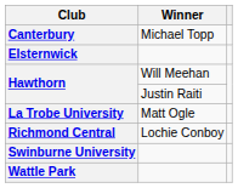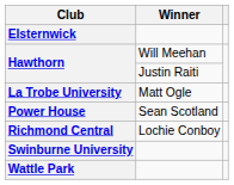- row: Canterbury | Michael Topp
+ row: Power House | Sean Scotland
